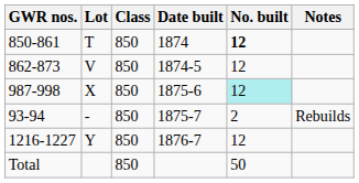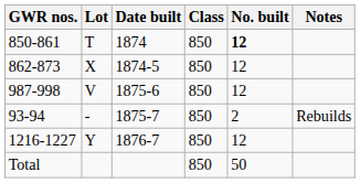columns swapped: Date built <-> Class
862-873 | Lot: V -> X
987-998 | Lot: X -> V
987-998 | No. built: paleturquoise background -> no background
